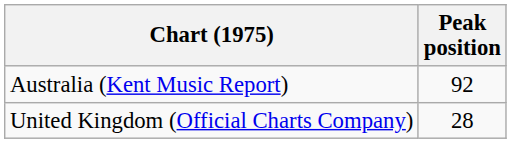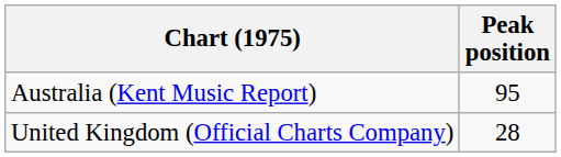Australia (Kent Music Report) | Peak position: 92 -> 95
